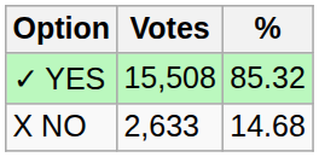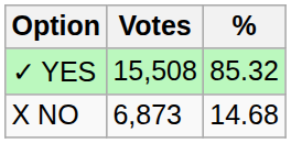X NO | Votes: 2,633 -> 6,873
